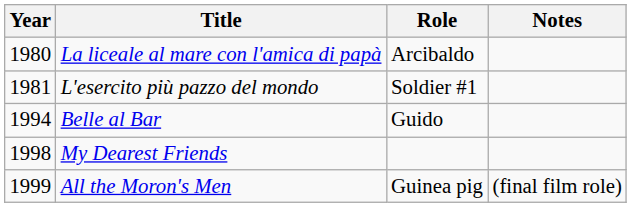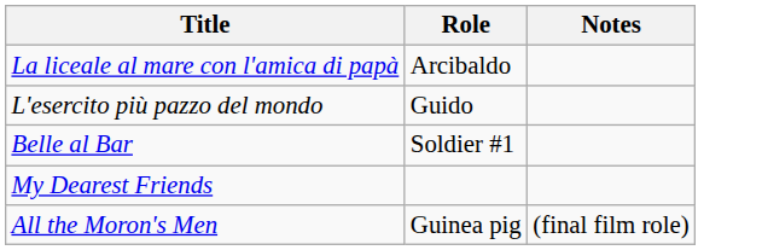- column: Year | 1980 | 1981 | 1994 | 1998 | 1999
L'esercito più pazzo del mondo | Role: Soldier #1 -> Guido
Belle al Bar | Role: Guido -> Soldier #1
